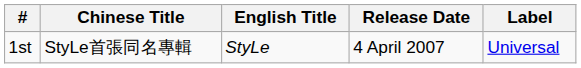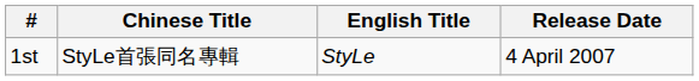- column: Label | Universal
